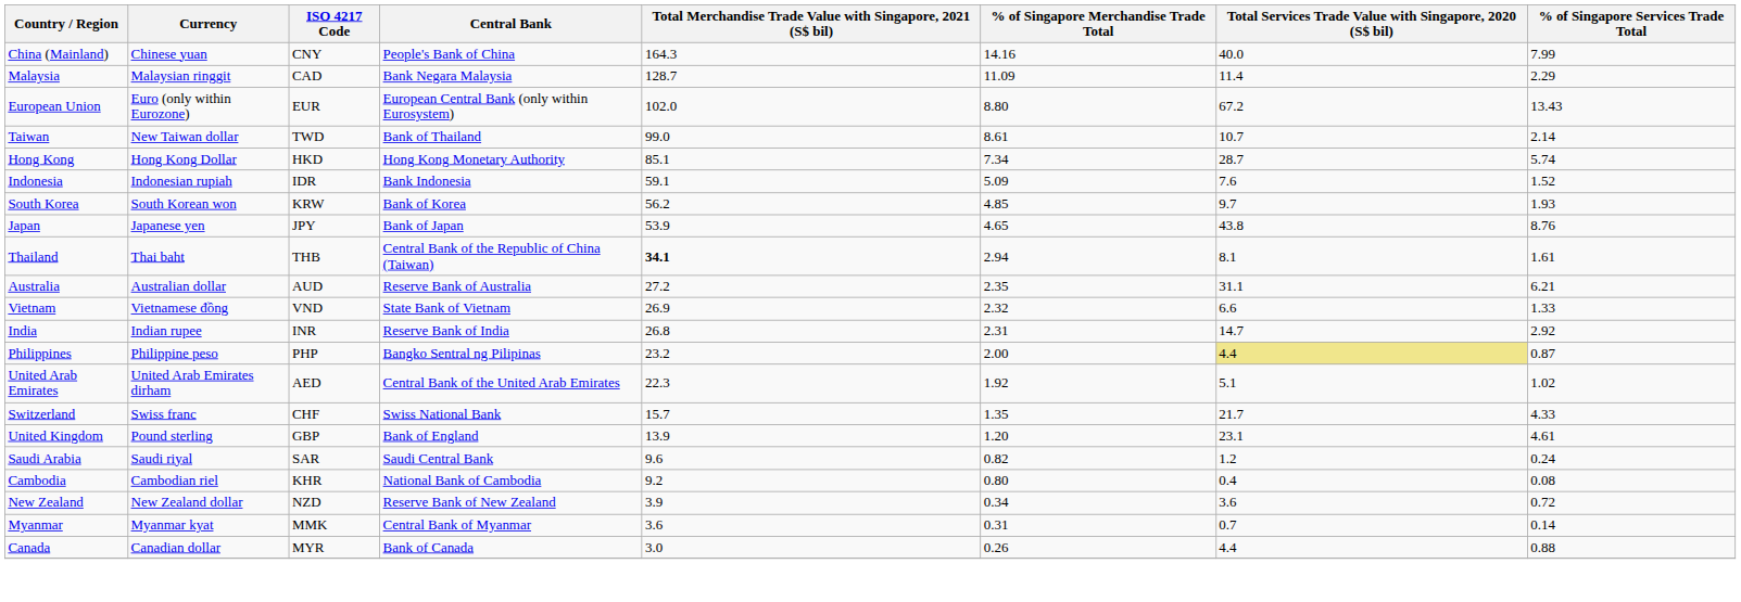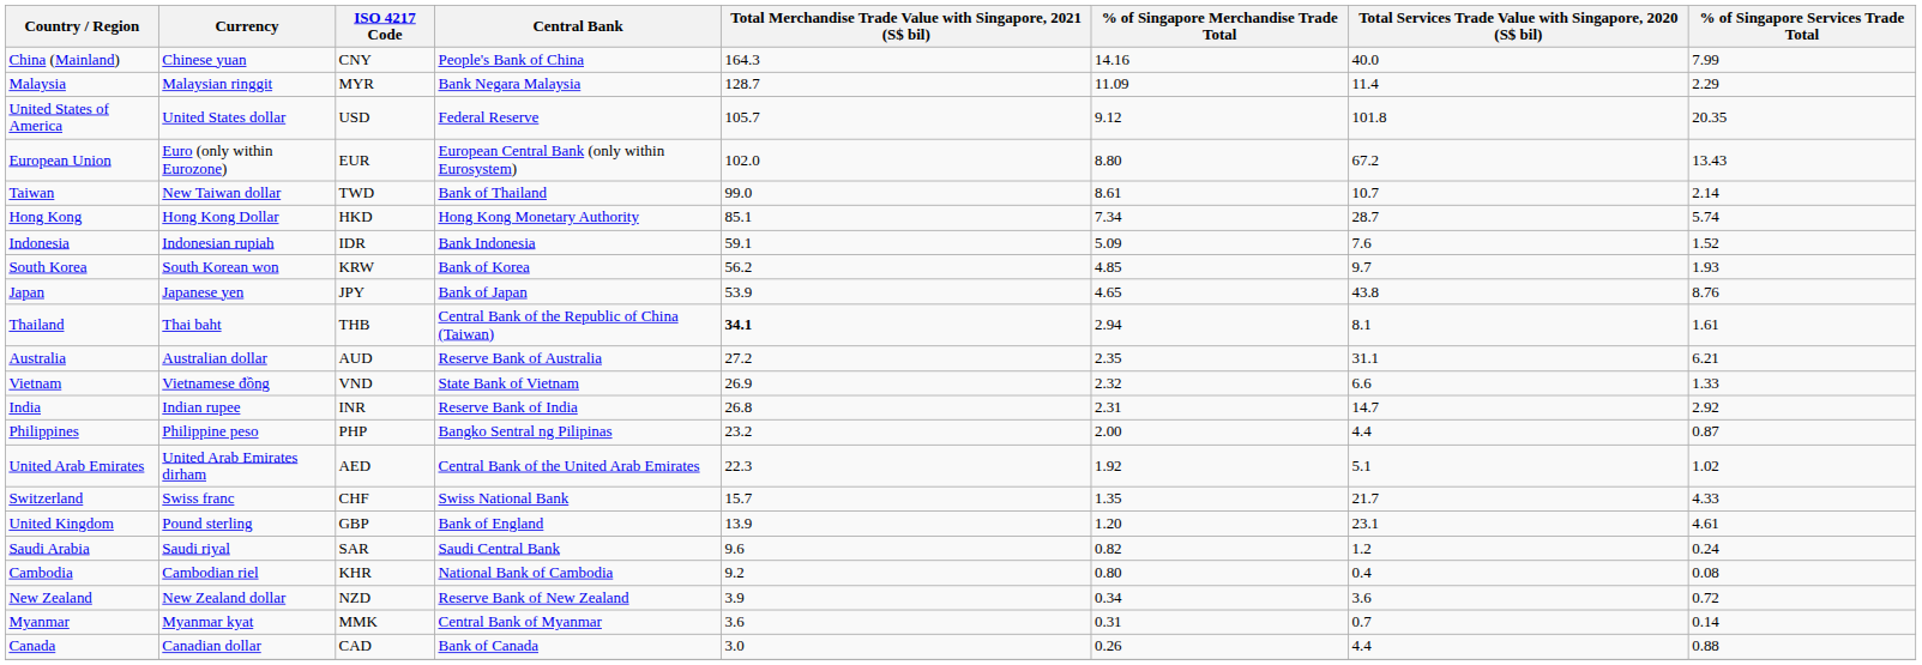Malaysia | ISO 4217 Code: CAD -> MYR
+ row: United States of America | United States dollar | USD | Federal Reserve | 105.7 | 9.12 | 101.8 | 20.35
Philippines | Total Services Trade Value with Singapore, 2020 (S$ bil): khaki background -> no background
Canada | ISO 4217 Code: MYR -> CAD
